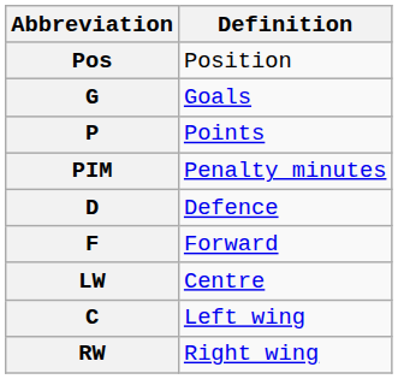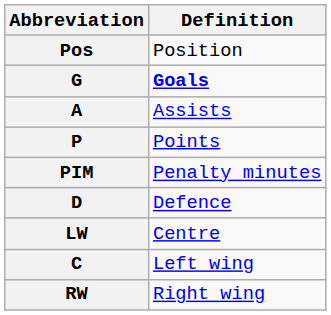G | Definition: normal -> bold
+ row: A | Assists
- row: F | Forward
